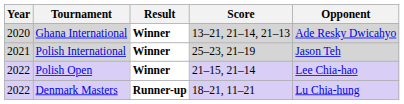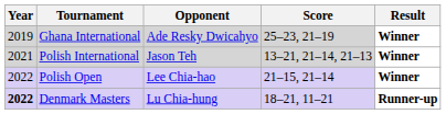columns swapped: Opponent <-> Result
Ghana International | Year: 2020 -> 2019
Ghana International | Score: 13–21, 21–14, 21–13 -> 25–23, 21–19
Polish International | Score: 25–23, 21–19 -> 13–21, 21–14, 21–13
Denmark Masters | Year: normal -> bold
